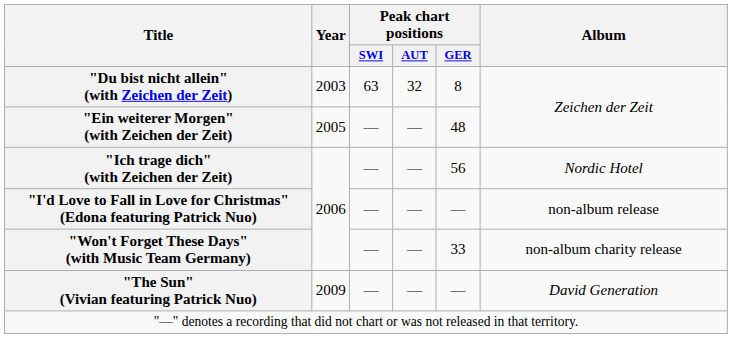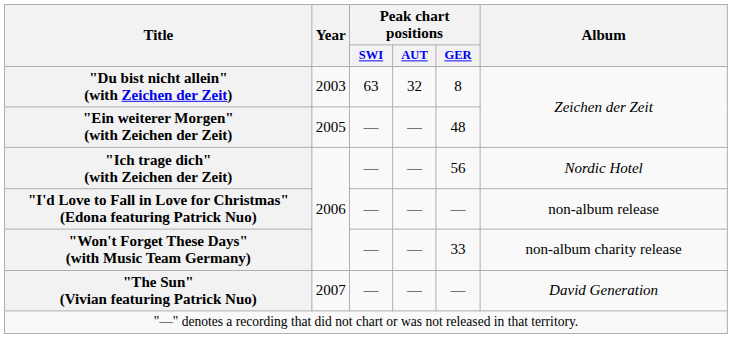"The Sun" (Vivian featuring Patrick Nuo) | Year: 2009 -> 2007
